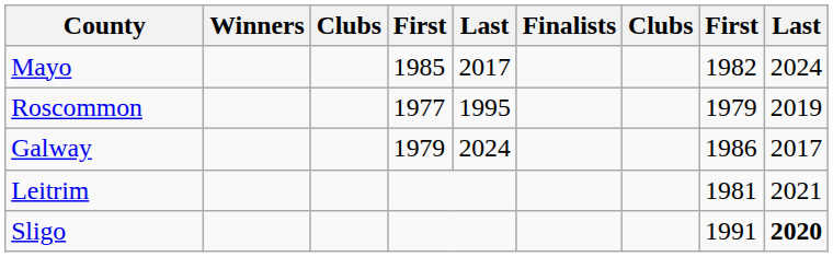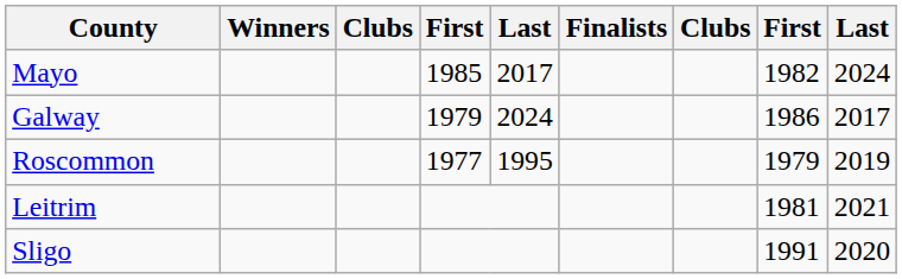rows swapped: Galway <-> Roscommon
Sligo | column 9: bold -> normal
